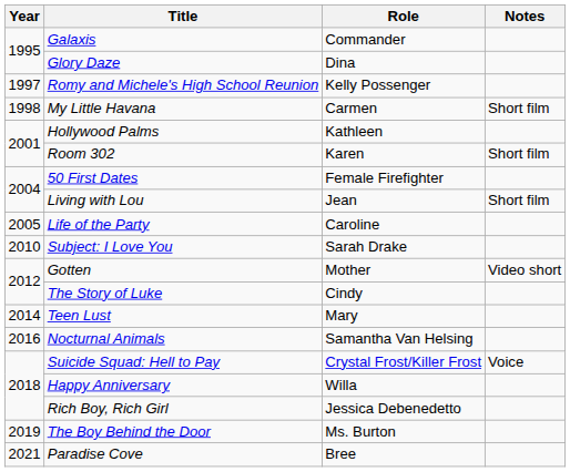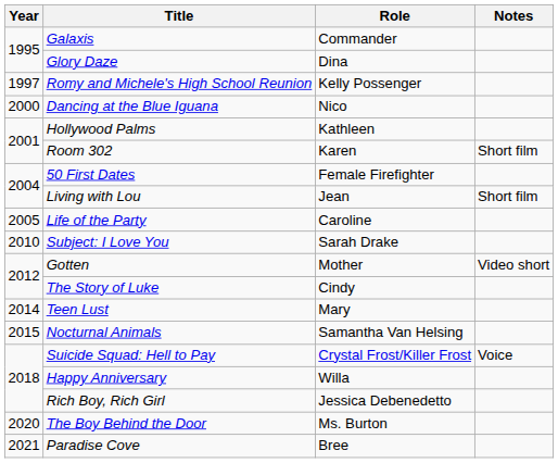- row: 1998 | My Little Havana | Carmen | Short film
+ row: 2000 | Dancing at the Blue Iguana | Nico
Nocturnal Animals | Year: 2016 -> 2015
The Boy Behind the Door | Year: 2019 -> 2020
